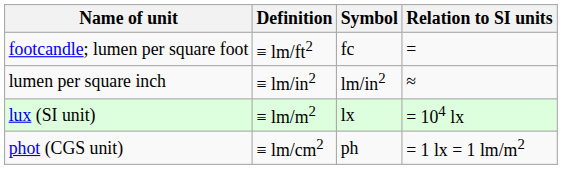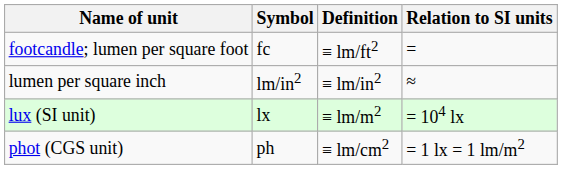columns swapped: Symbol <-> Definition
